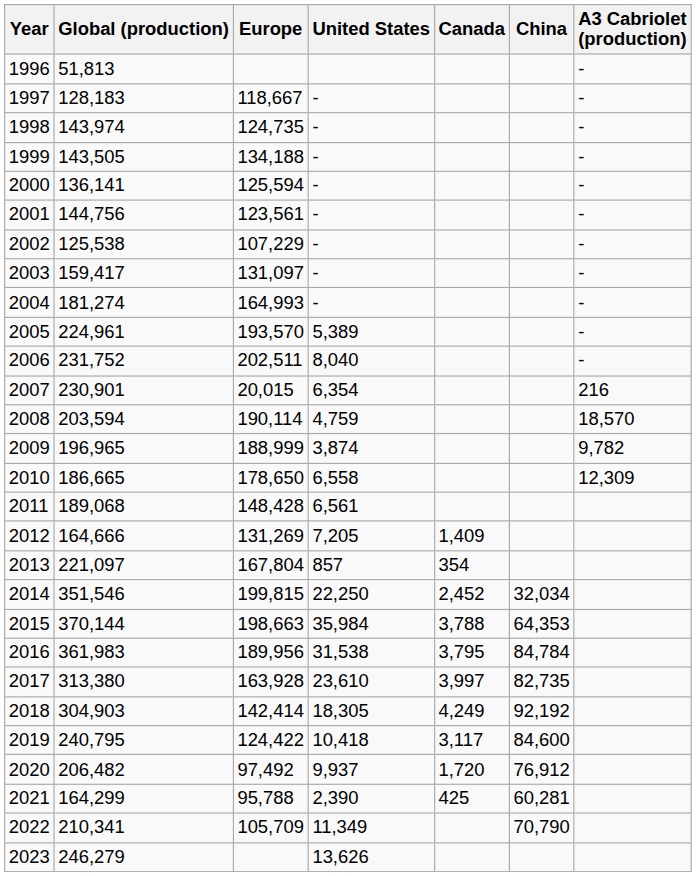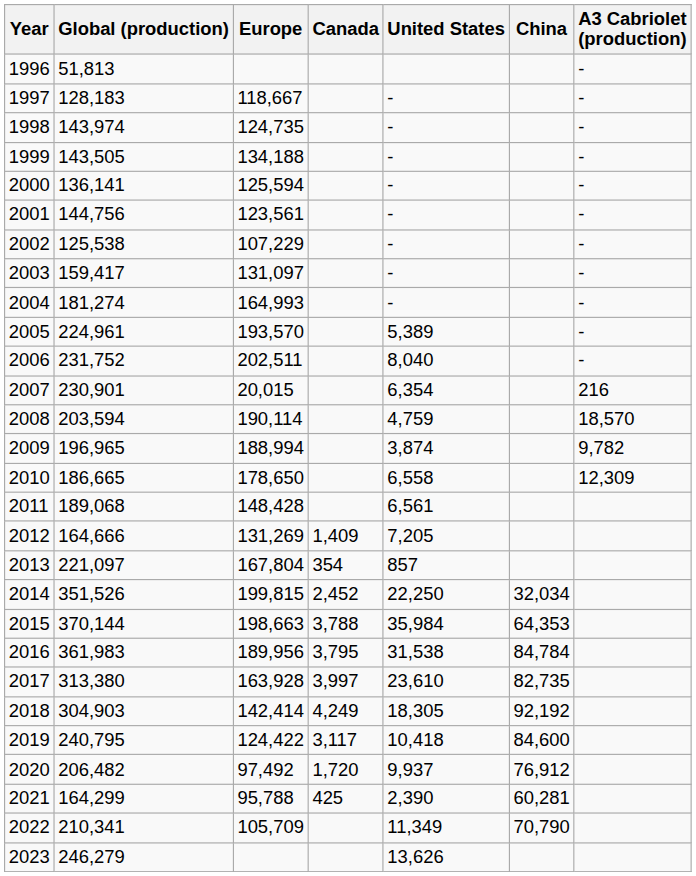columns swapped: United States <-> Canada
2009 | Europe: 188,999 -> 188,994
2014 | Global (production): 351,546 -> 351,526
